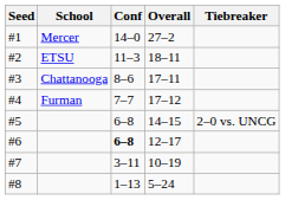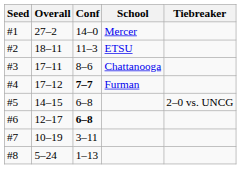columns swapped: School <-> Overall
#4 | Conf: normal -> bold
